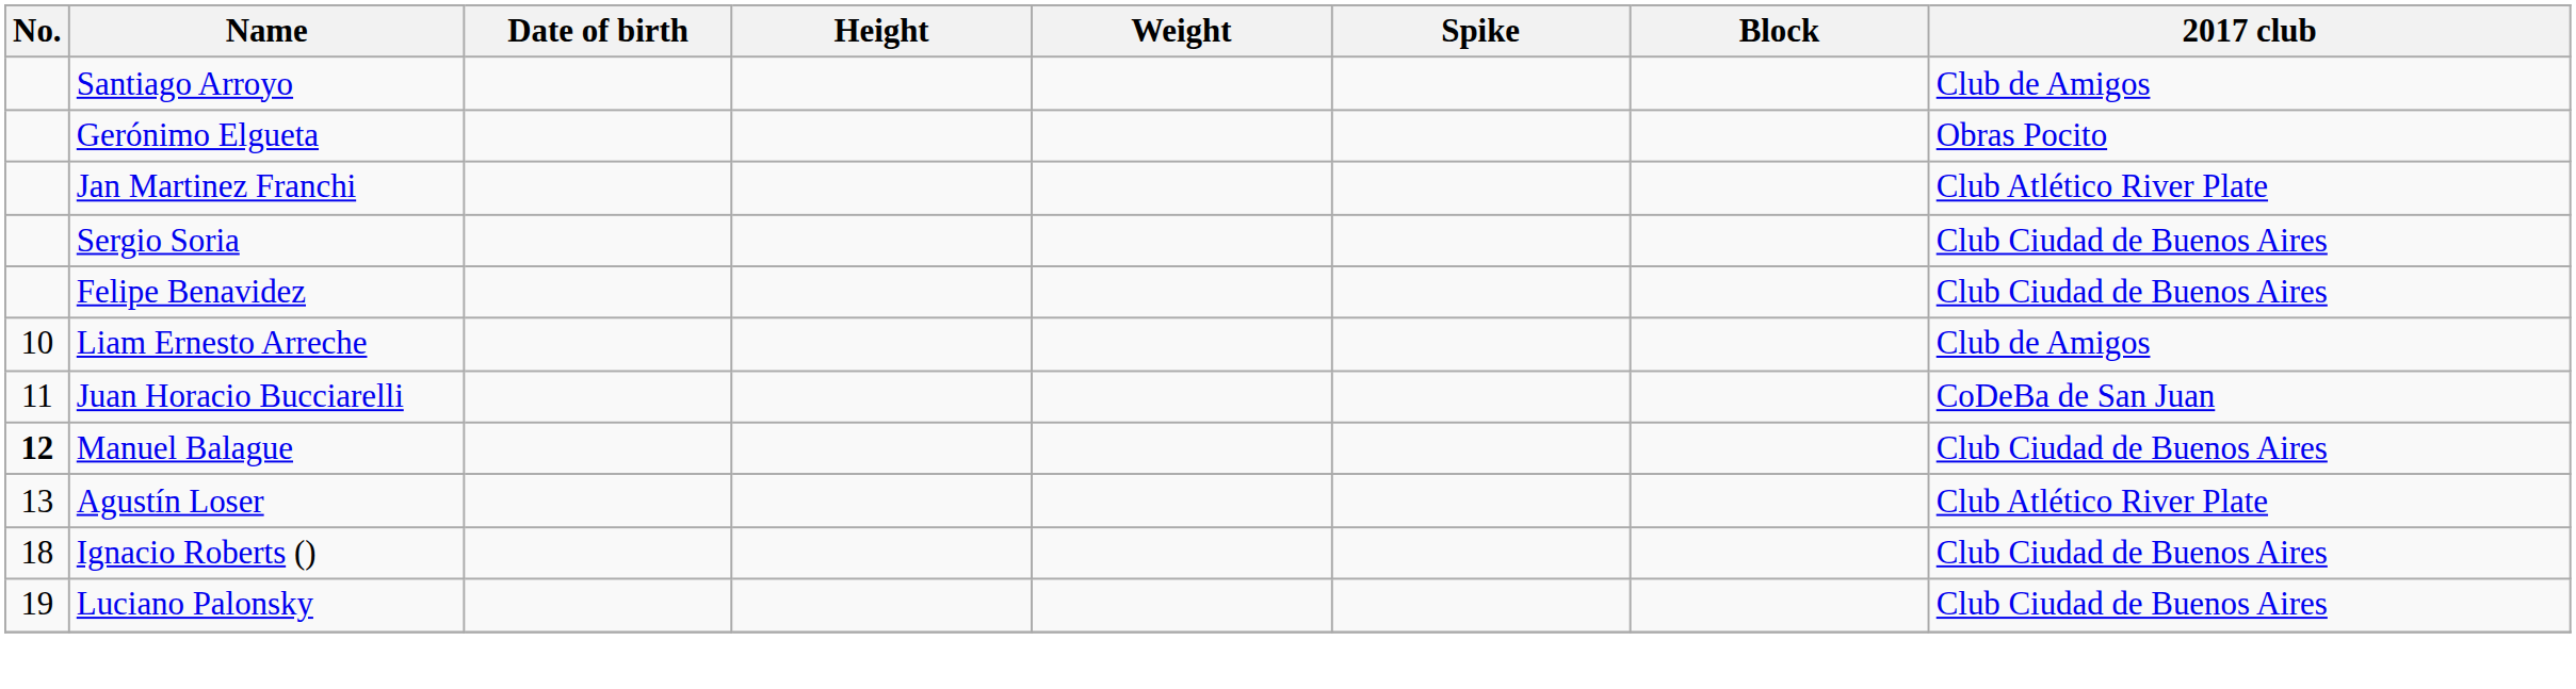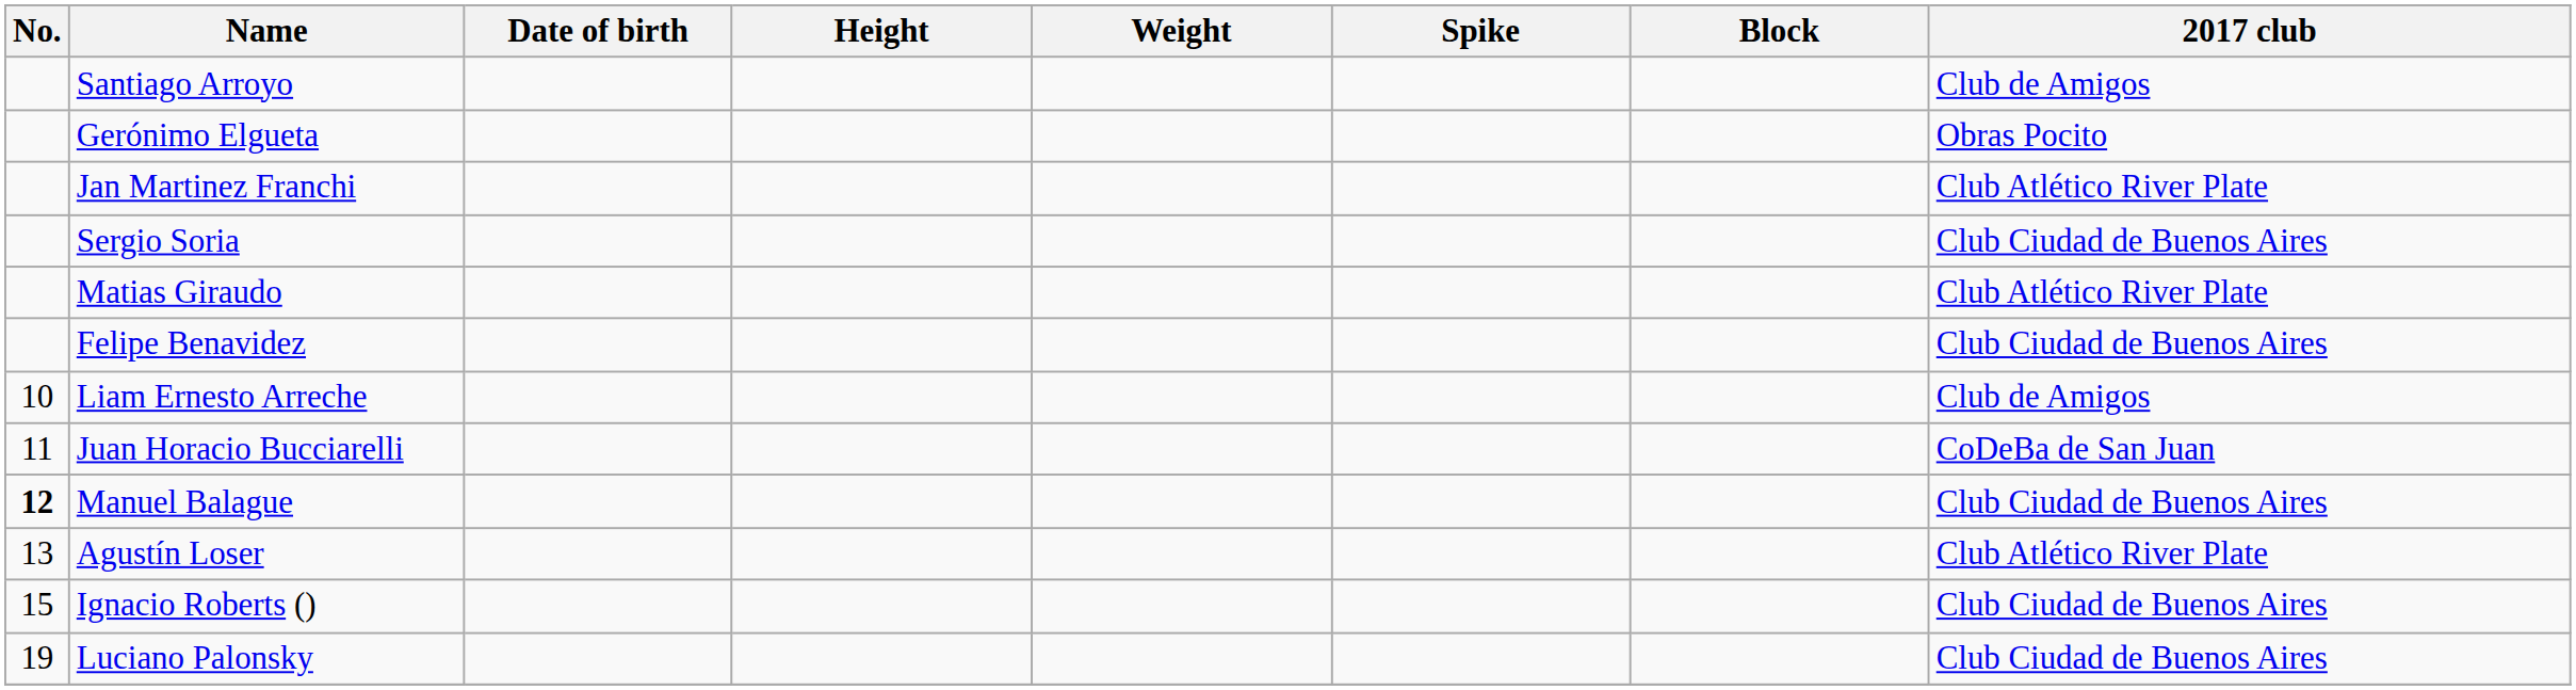+ row: Matias Giraudo | Club Atlético River Plate
Ignacio Roberts () | No.: 18 -> 15
